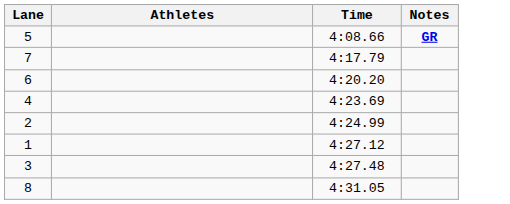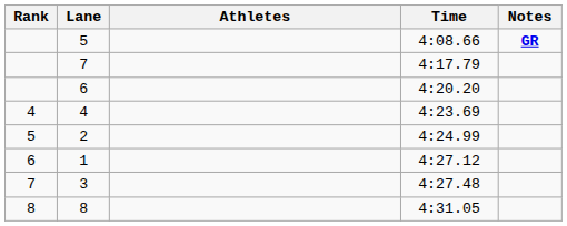+ column: Rank | 4 | 5 | 6 | 7 | 8
